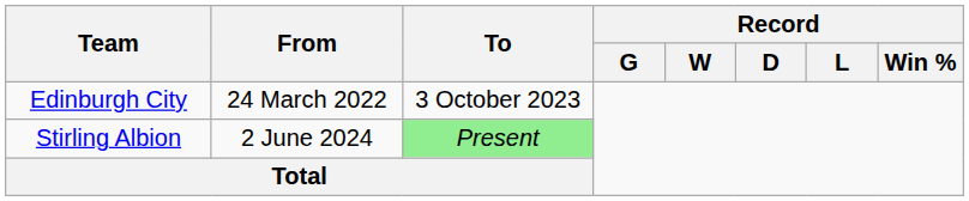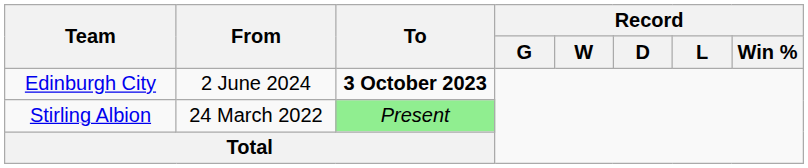Edinburgh City | From: 24 March 2022 -> 2 June 2024
Edinburgh City | To: normal -> bold
Stirling Albion | From: 2 June 2024 -> 24 March 2022
